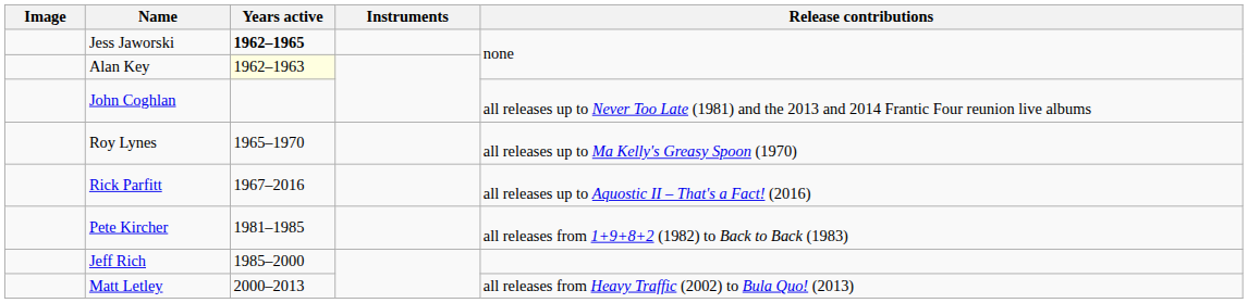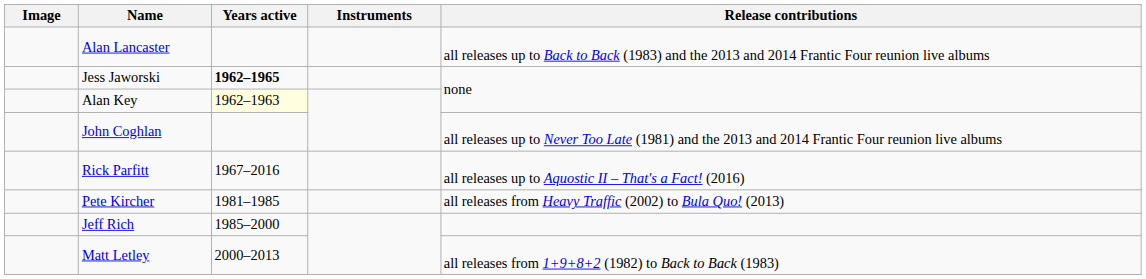+ row: Alan Lancaster | all releases up to Back to Back (1983) and the 2013 and 2014 Frantic Four reunion live albums
- row: Roy Lynes | 1965–1970 | all releases up to Ma Kelly's Greasy Spoon (1970)
Pete Kircher | Release contributions: all releases from 1+9+8+2 (1982) to Back to Back (1983) -> all releases from Heavy Traffic (2002) to Bula Quo! (2013)
Matt Letley | Release contributions: all releases from Heavy Traffic (2002) to Bula Quo! (2013) -> all releases from 1+9+8+2 (1982) to Back to Back (1983)
